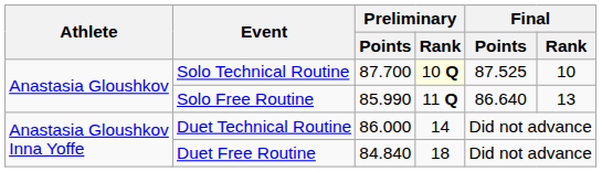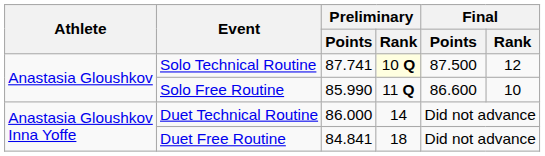Solo Technical Routine | Preliminary / Points: 87.700 -> 87.741
Solo Technical Routine | Final / Points: 87.525 -> 87.500
Solo Technical Routine | Final / Rank: 10 -> 12
Solo Free Routine | Final / Points: 86.640 -> 86.600
Solo Free Routine | Final / Rank: 13 -> 10
Duet Free Routine | Preliminary / Points: 84.840 -> 84.841
